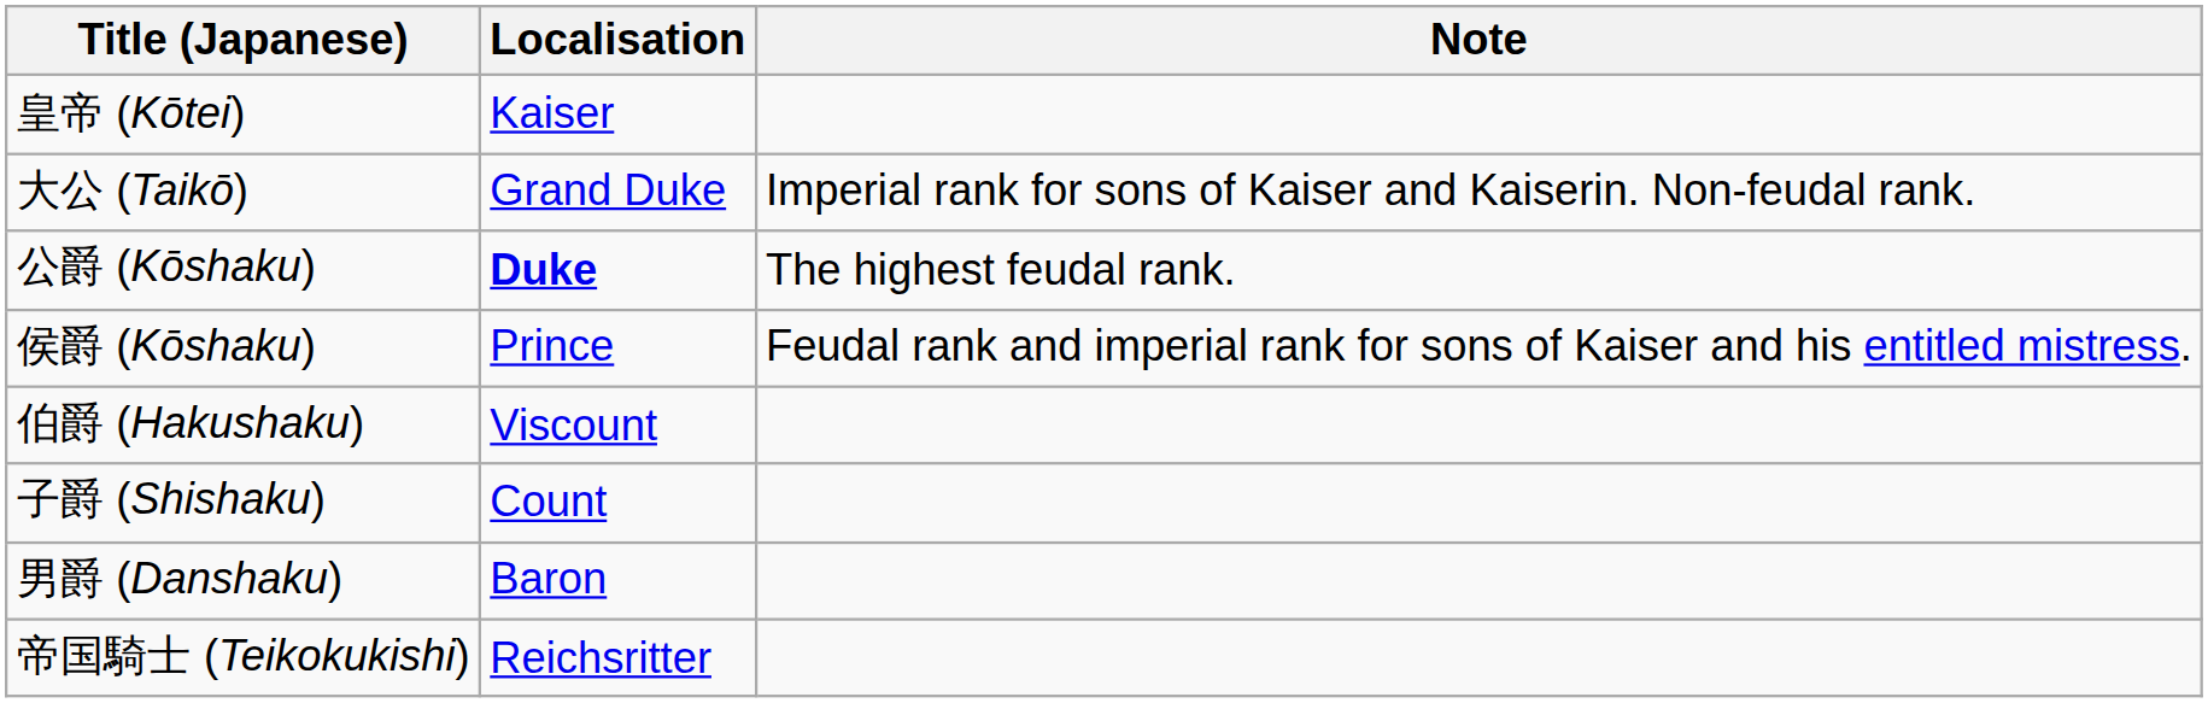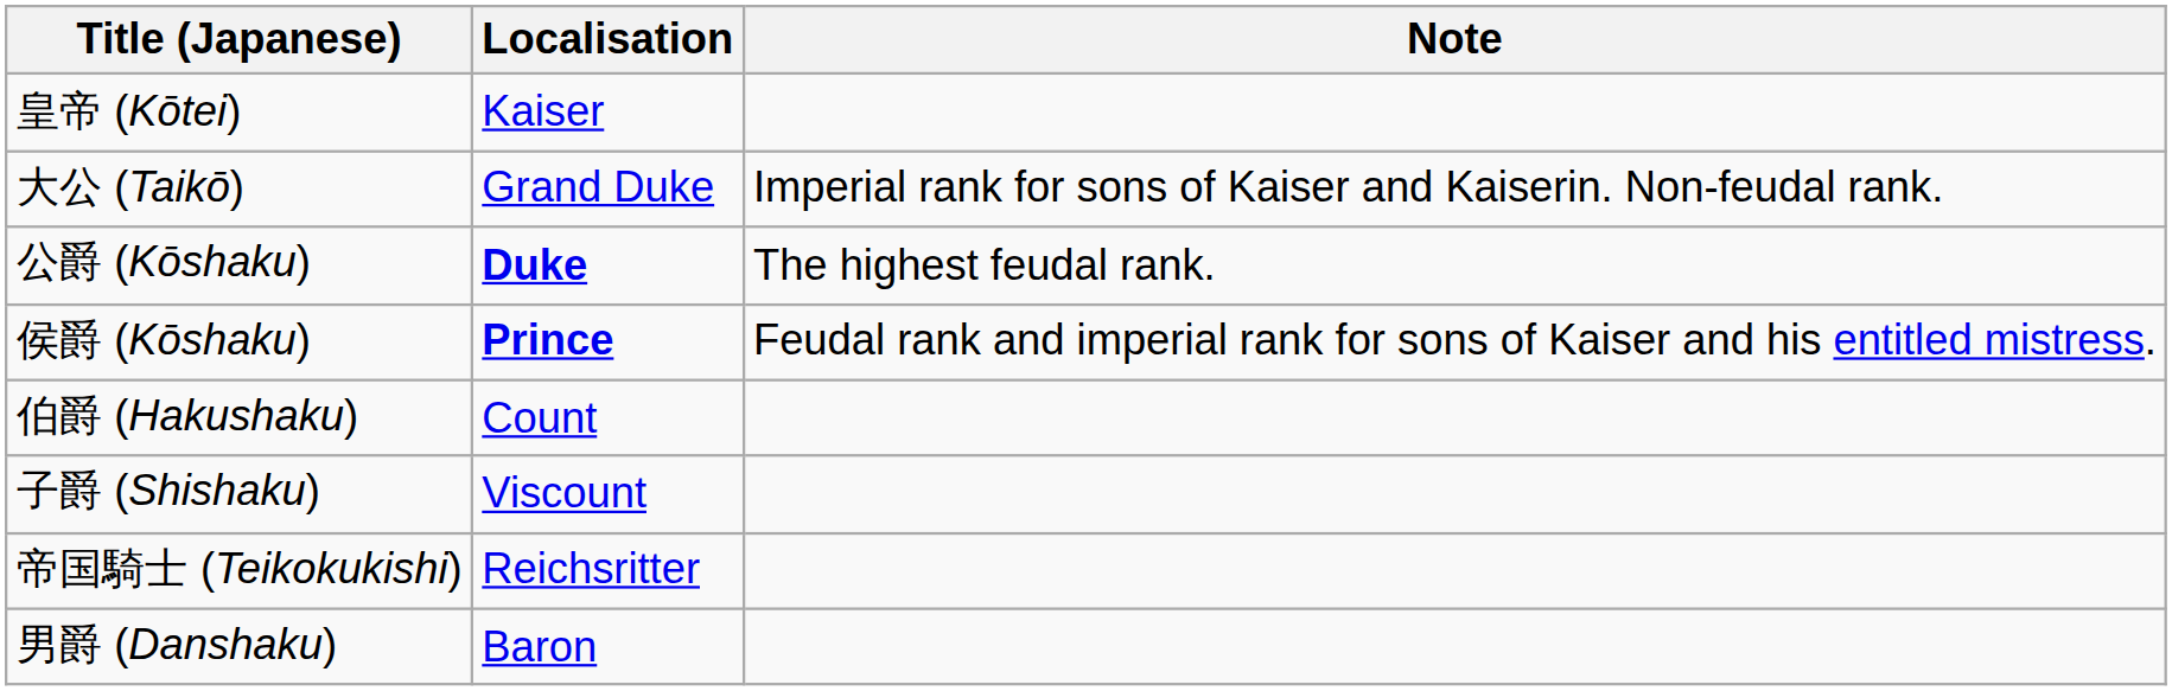侯爵 (Kōshaku) | Localisation: normal -> bold
伯爵 (Hakushaku) | Localisation: Viscount -> Count
子爵 (Shishaku) | Localisation: Count -> Viscount
rows swapped: 男爵 (Danshaku) <-> 帝国騎士 (Teikokukishi)
